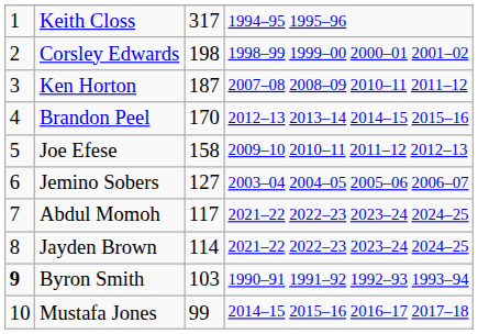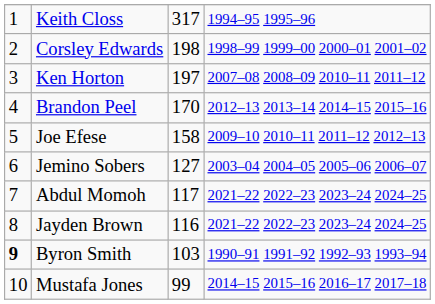Ken Horton | column 3: 187 -> 197
Jayden Brown | column 3: 114 -> 116
